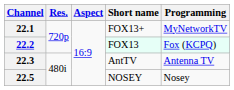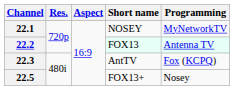22.1 | Short name: FOX13+ -> NOSEY
22.2 | Programming: Fox (KCPQ) -> Antenna TV
22.3 | Programming: Antenna TV -> Fox (KCPQ)
22.5 | Short name: NOSEY -> FOX13+
